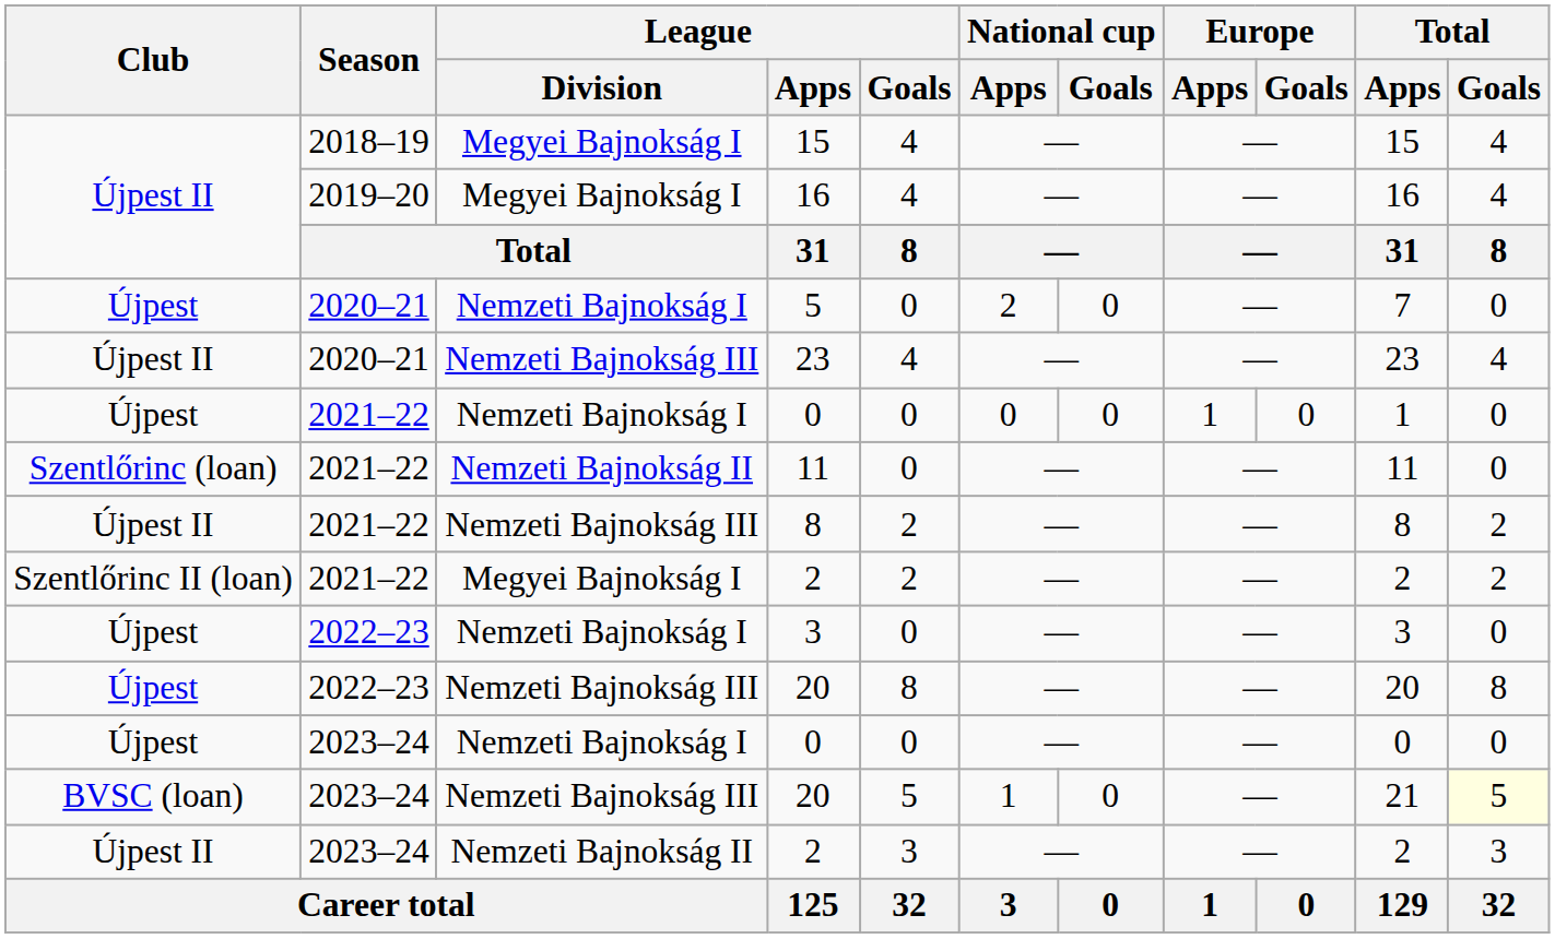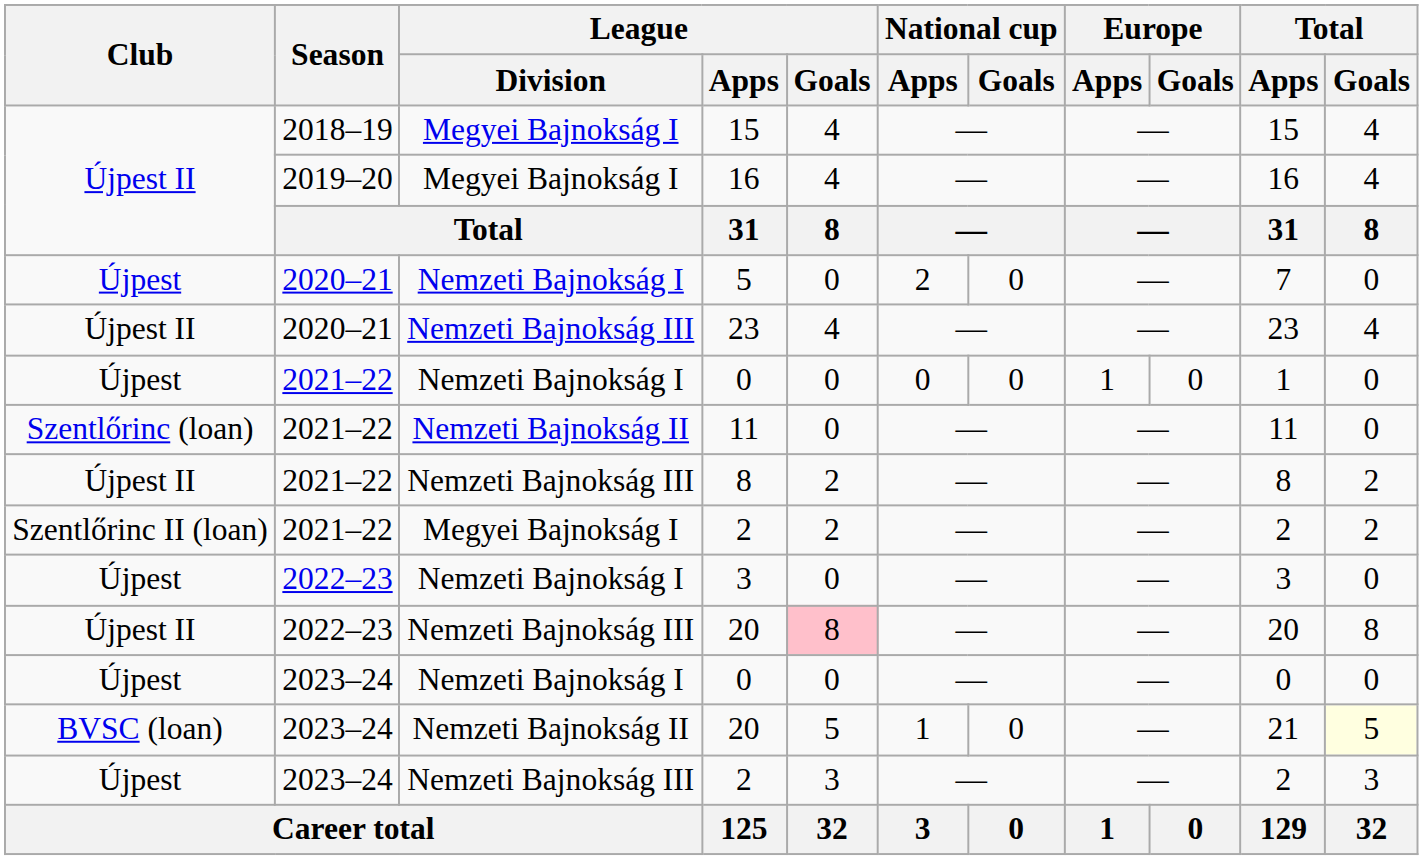2022–23 / 20 | Club: Újpest -> Újpest II
2022–23 / 20 | League / Goals: no background -> pink background
2023–24 / 20 | League / Division: Nemzeti Bajnokság III -> Nemzeti Bajnokság II
2023–24 / 2 | Club: Újpest II -> Újpest
2023–24 / 2 | League / Division: Nemzeti Bajnokság II -> Nemzeti Bajnokság III
